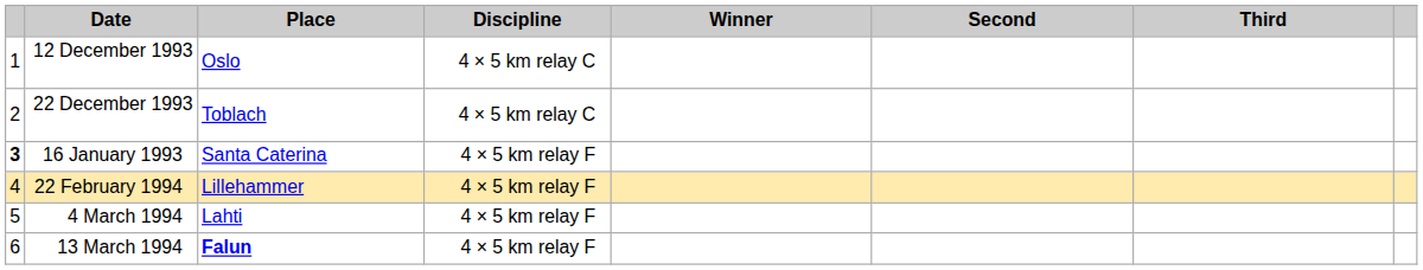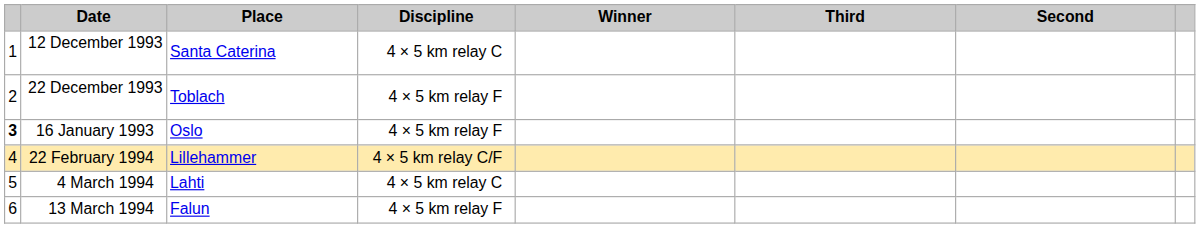columns swapped: Second <-> Third
12 December 1993 | Place: Oslo -> Santa Caterina
22 December 1993 | Discipline: 4 × 5 km relay C -> 4 × 5 km relay F
16 January 1993 | Place: Santa Caterina -> Oslo
22 February 1994 | Discipline: 4 × 5 km relay F -> 4 × 5 km relay C/F
4 March 1994 | Discipline: 4 × 5 km relay F -> 4 × 5 km relay C
13 March 1994 | Place: bold -> normal
